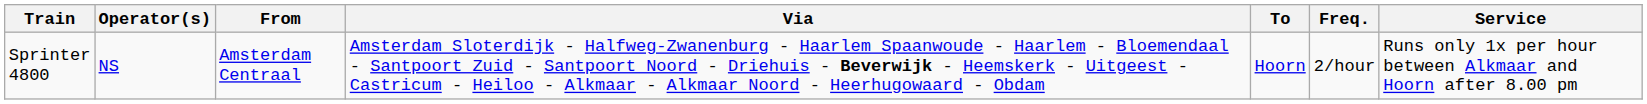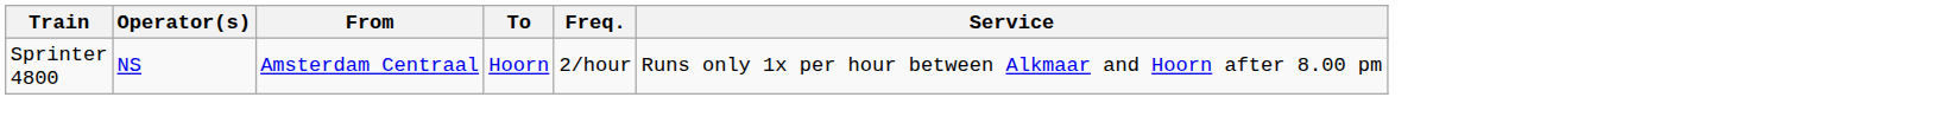- column: Via | Amsterdam Sloterdijk - Halfweg-Zwanenburg - Haarlem Spaanwoude - Haarlem - Bloemendaal - Santpoort Zuid - Santpoort Noord - Driehuis - Beverwijk - Heemskerk - Uitgeest - Castricum - Heiloo - Alkmaar - Alkmaar Noord - Heerhugowaard - Obdam
